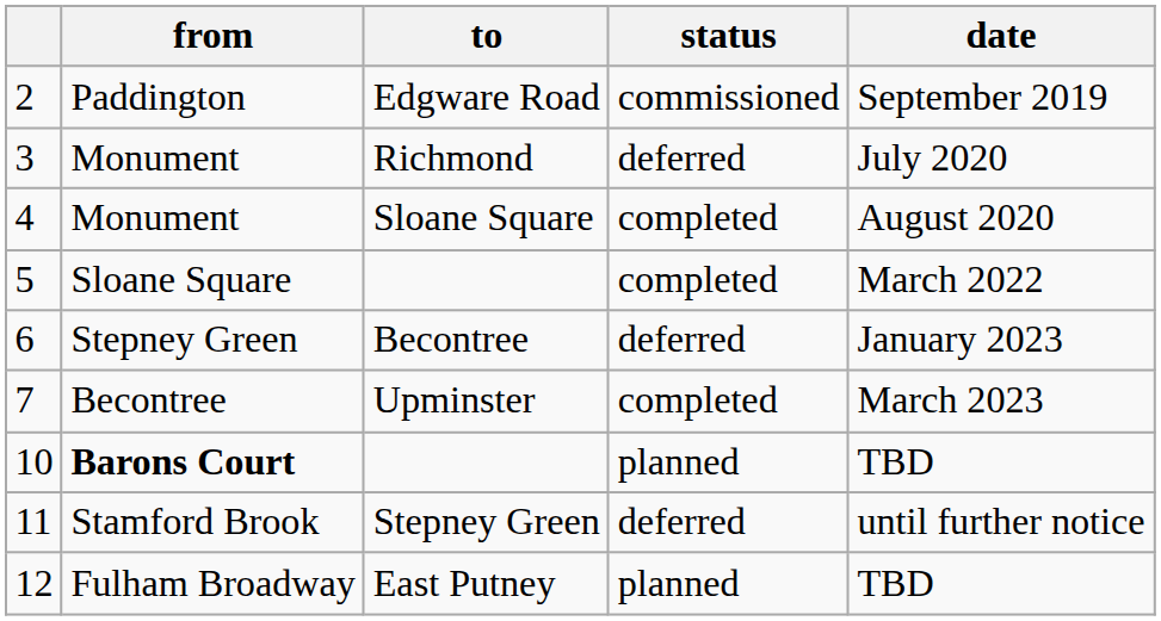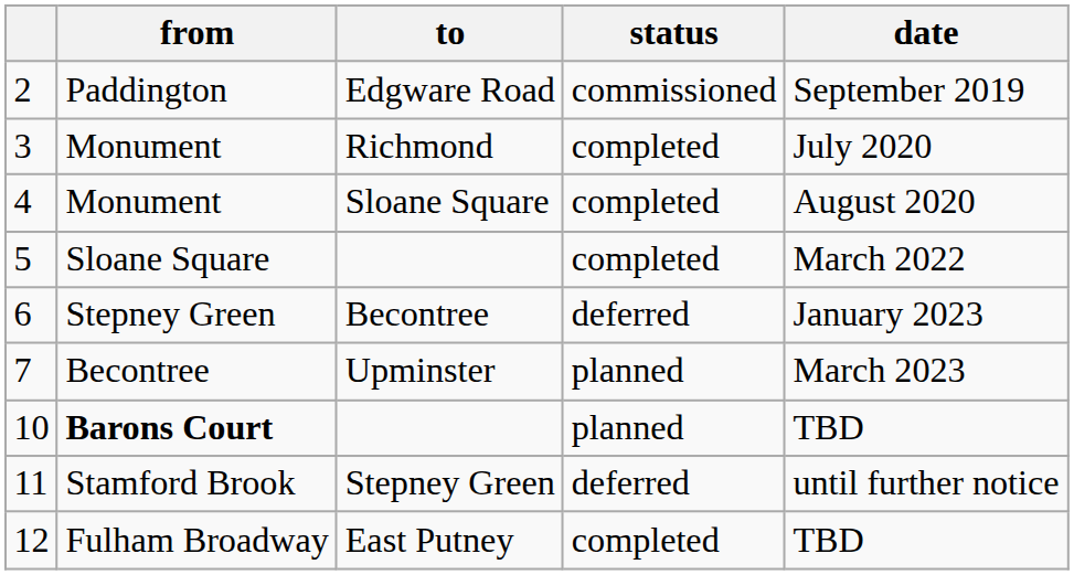3 | status: deferred -> completed
7 | status: completed -> planned
12 | status: planned -> completed
